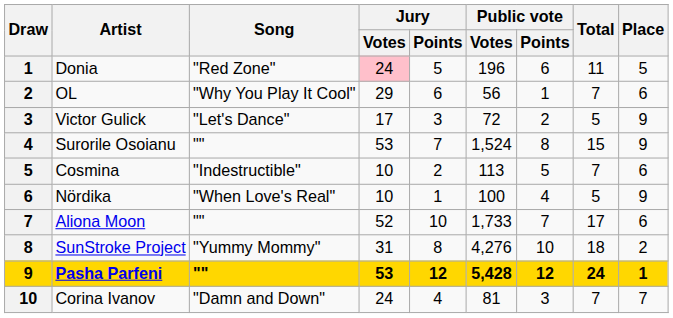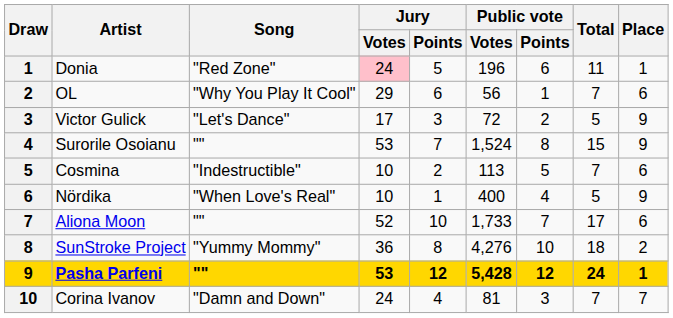Donia | Place: 5 -> 1
Nördika | Public vote / Votes: 100 -> 400
SunStroke Project | Jury / Votes: 31 -> 36
